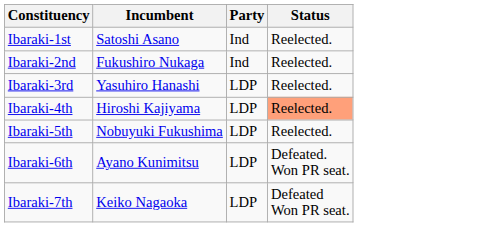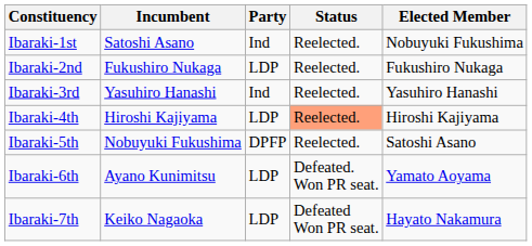+ column: Elected Member | Nobuyuki Fukushima | Fukushiro Nukaga | Yasuhiro Hanashi | Hiroshi Kajiyama | Satoshi Asano | Yamato Aoyama | Hayato Nakamura
Ibaraki-2nd | Party: Ind -> LDP
Ibaraki-3rd | Party: LDP -> Ind
Ibaraki-5th | Party: LDP -> DPFP
